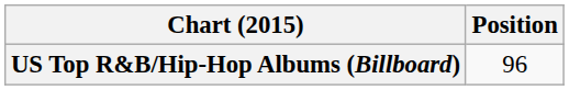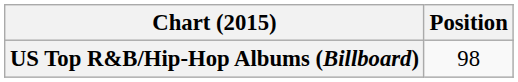US Top R&B/Hip-Hop Albums (Billboard) | Position: 96 -> 98
